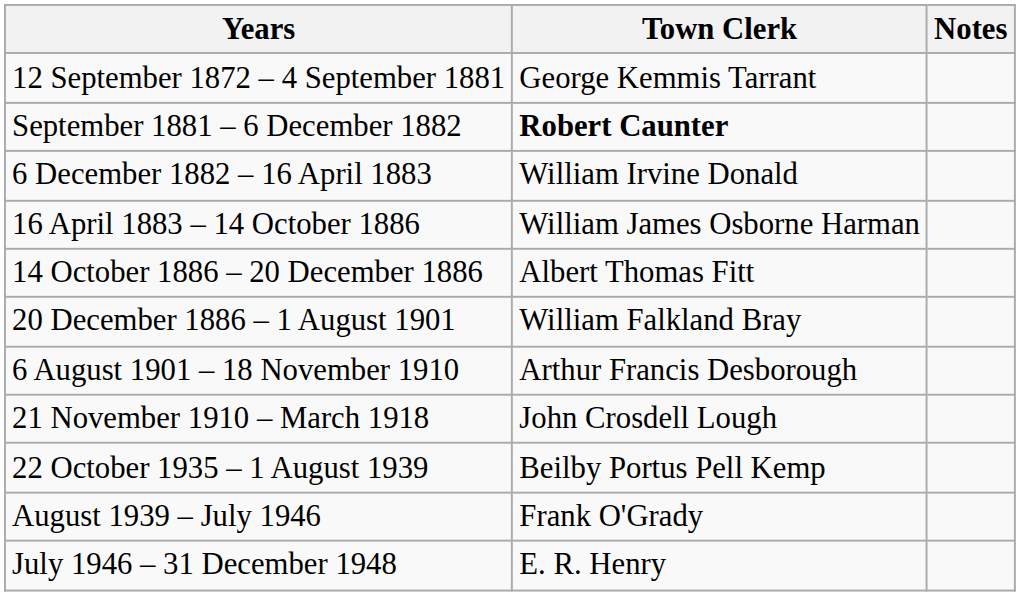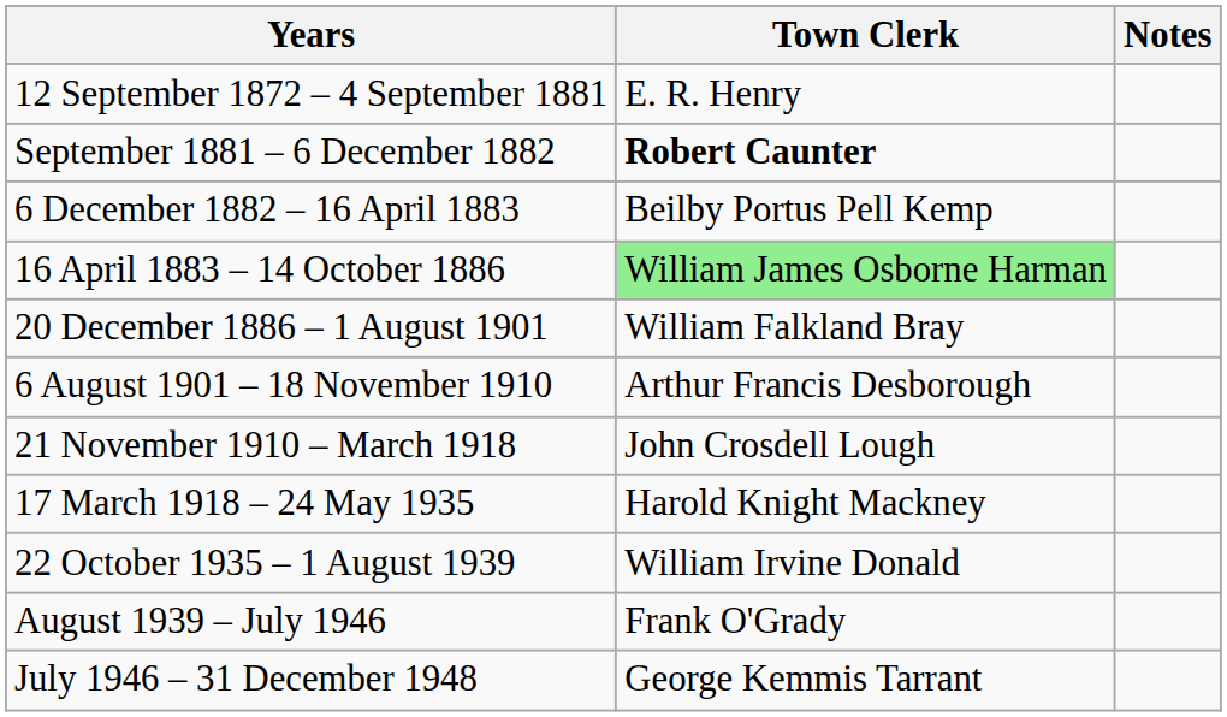12 September 1872 – 4 September 1881 | Town Clerk: George Kemmis Tarrant -> E. R. Henry
6 December 1882 – 16 April 1883 | Town Clerk: William Irvine Donald -> Beilby Portus Pell Kemp
16 April 1883 – 14 October 1886 | Town Clerk: no background -> lightgreen background
- row: 14 October 1886 – 20 December 1886 | Albert Thomas Fitt
+ row: 17 March 1918 – 24 May 1935 | Harold Knight Mackney
22 October 1935 – 1 August 1939 | Town Clerk: Beilby Portus Pell Kemp -> William Irvine Donald
July 1946 – 31 December 1948 | Town Clerk: E. R. Henry -> George Kemmis Tarrant
